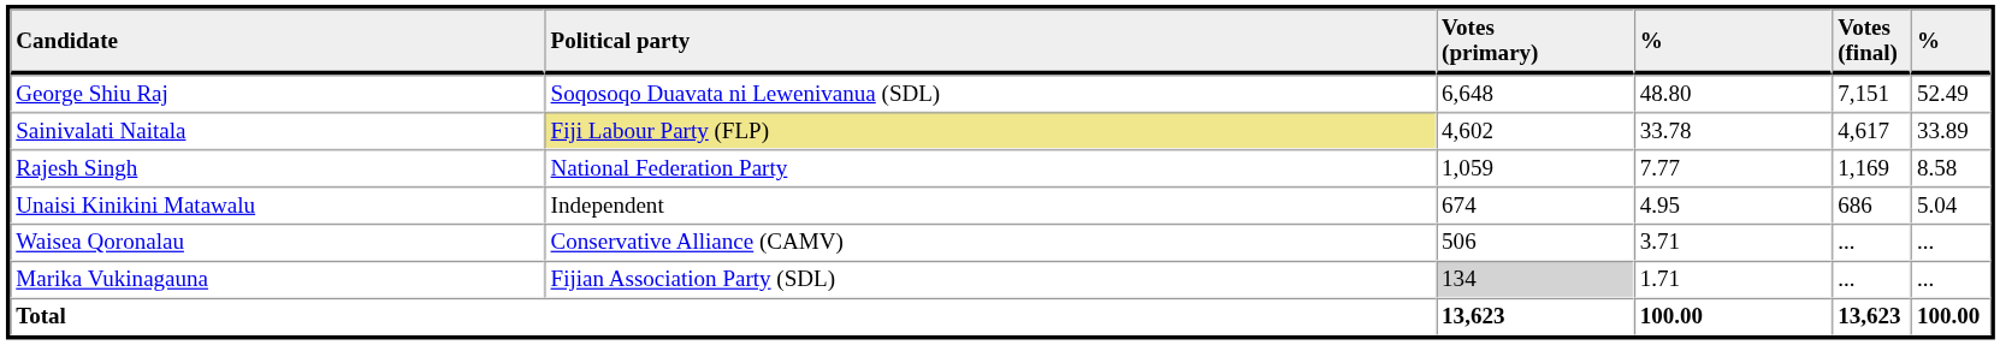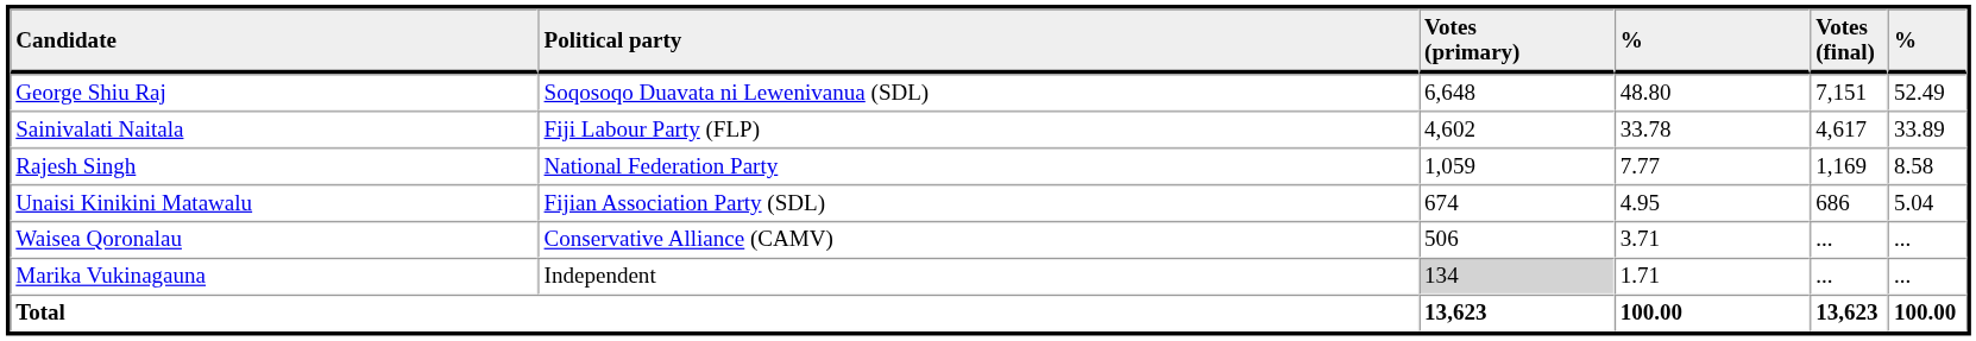Sainivalati Naitala | Political party: khaki background -> no background
Unaisi Kinikini Matawalu | Political party: Independent -> Fijian Association Party (SDL)
Marika Vukinagauna | Political party: Fijian Association Party (SDL) -> Independent
